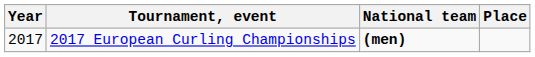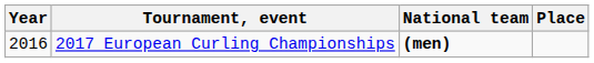2017 European Curling Championships | Year: 2017 -> 2016
